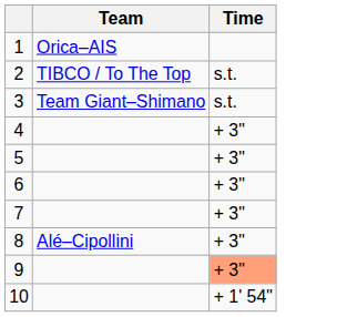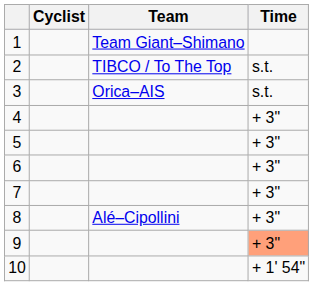+ column: Cyclist
1 | Team: Orica–AIS -> Team Giant–Shimano
3 | Team: Team Giant–Shimano -> Orica–AIS
